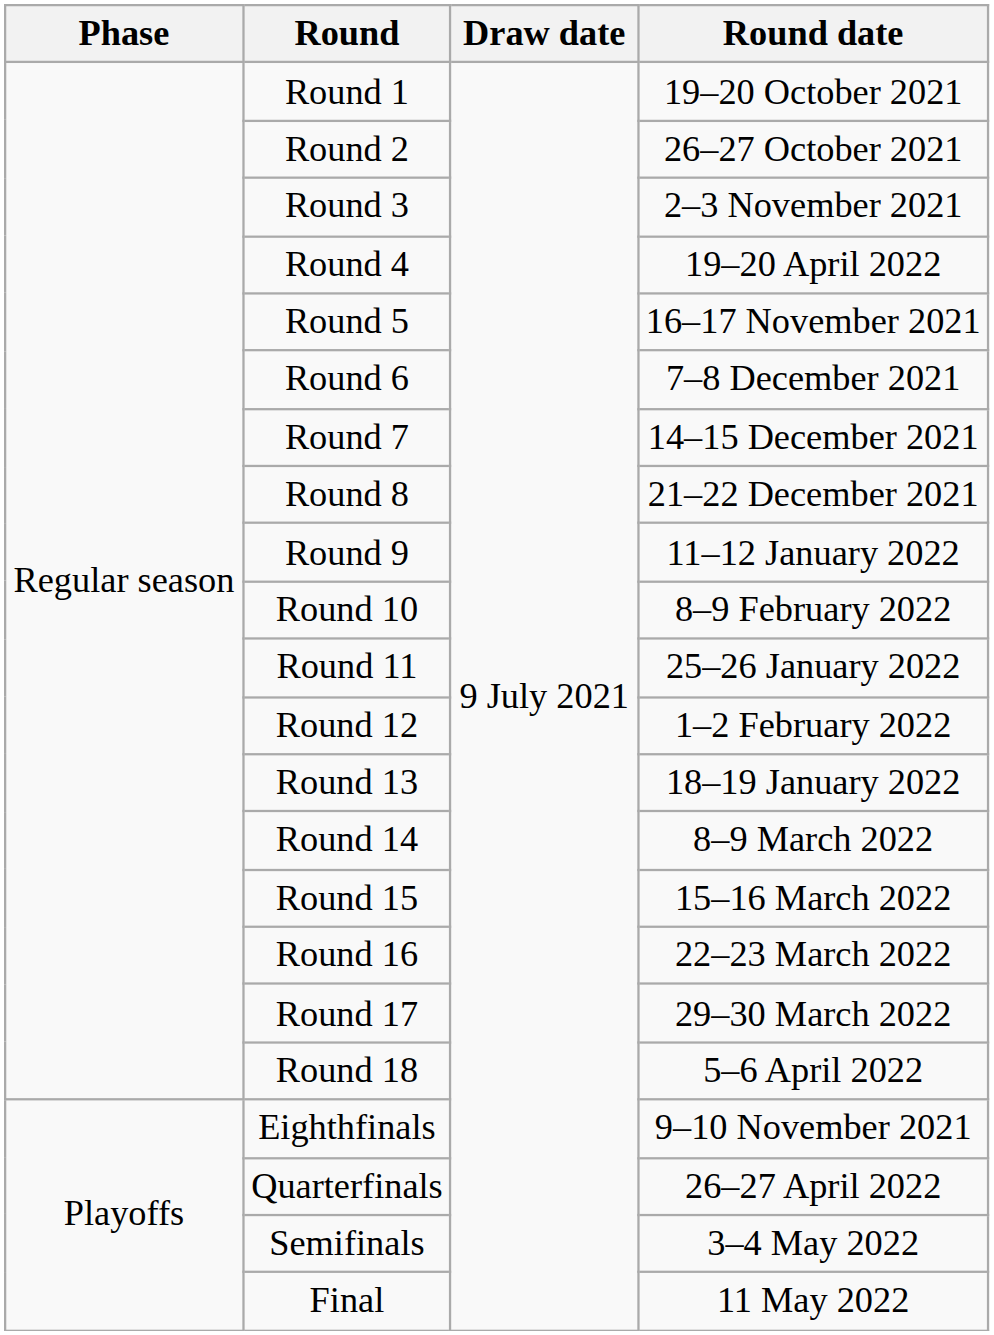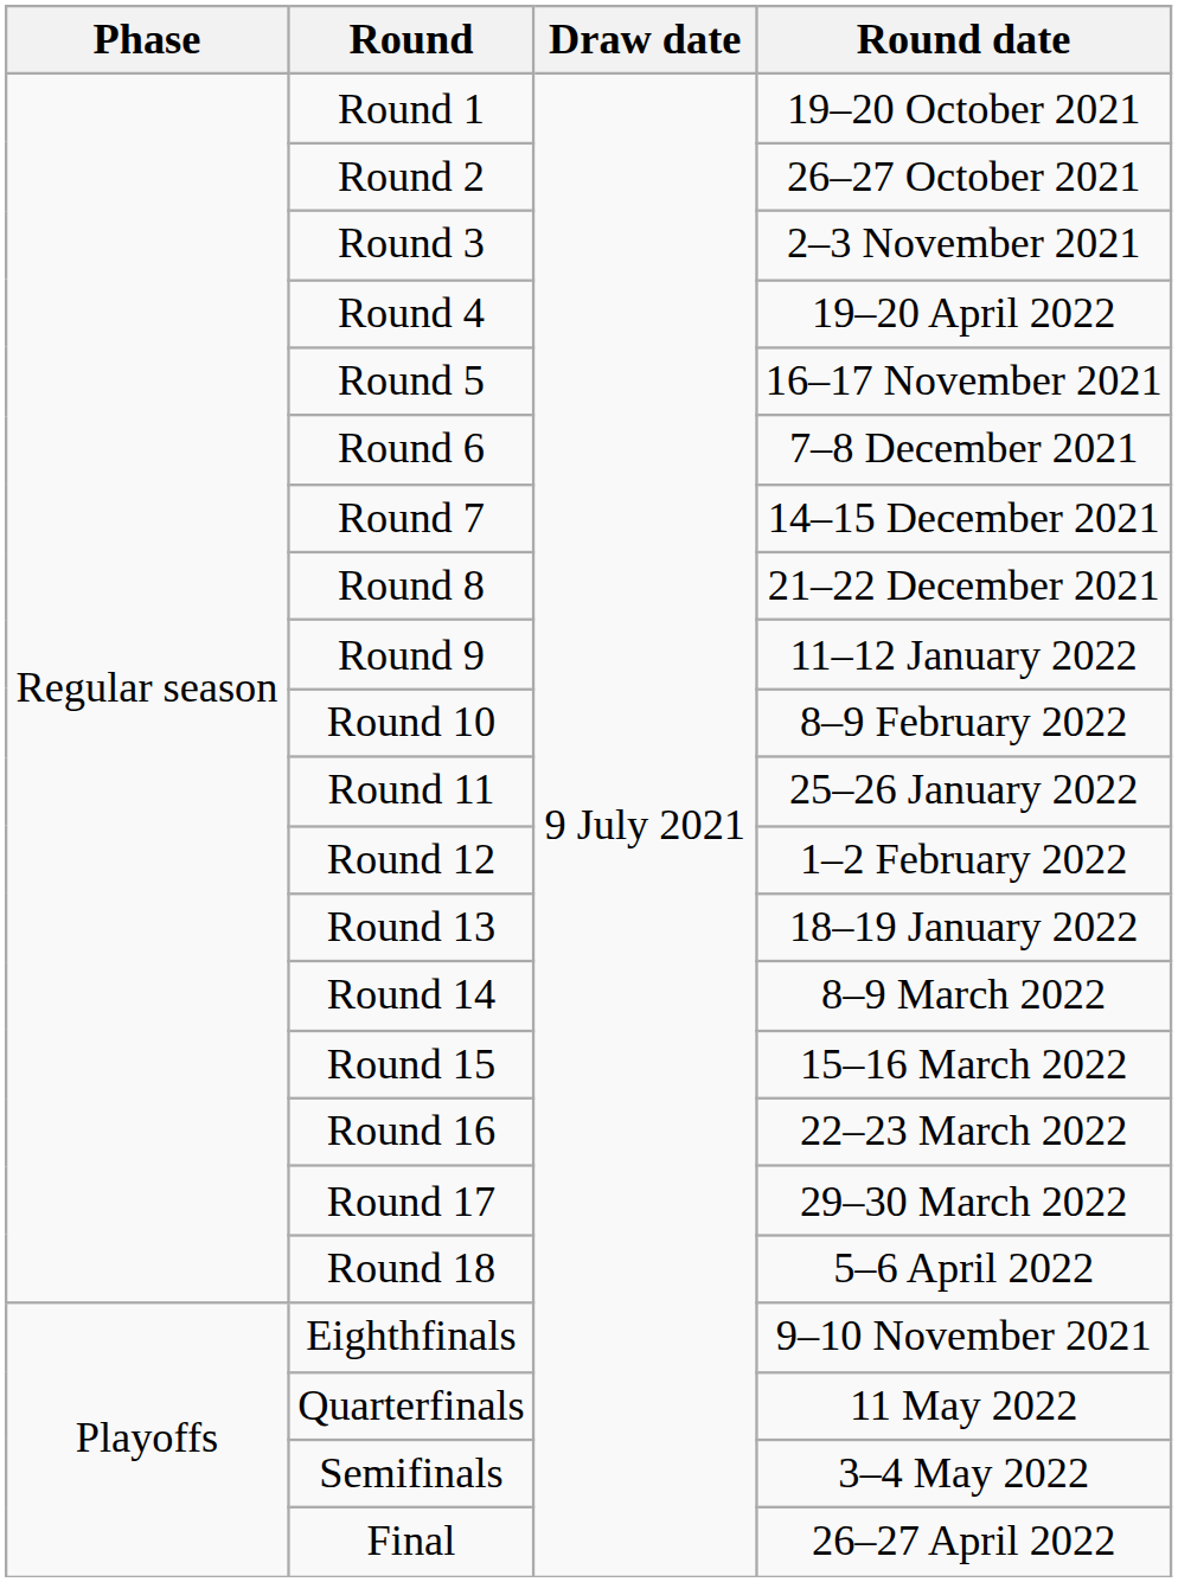Quarterfinals | Round date: 26–27 April 2022 -> 11 May 2022
Final | Round date: 11 May 2022 -> 26–27 April 2022
